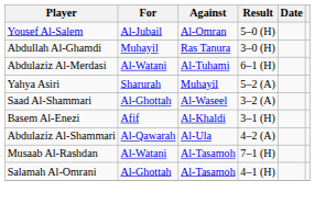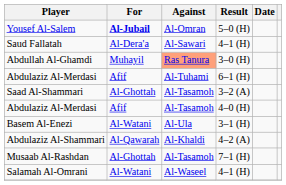Yousef Al-Salem | For: normal -> bold
+ row: Saud Fallatah | Al-Dera'a | Al-Sawari | 4–1 (H)
Abdullah Al-Ghamdi | Against: no background -> lightsalmon background
Abdulaziz Al-Merdasi / 6–1 (H) | For: Al-Watani -> Afif
- row: Yahya Asiri | Sharurah | Muhayil | 5–2 (A)
Saad Al-Shammari | Against: Al-Waseel -> Al-Tasamoh
+ row: Abdulaziz Al-Merdasi | Afif | Al-Tasamoh | 4–0 (H)
Basem Al-Enezi | For: Afif -> Al-Watani
Basem Al-Enezi | Against: Al-Khaldi -> Al-Ula
Abdulaziz Al-Shammari | Against: Al-Ula -> Al-Khaldi
Musaab Al-Rashdan | For: Al-Watani -> Al-Ghottah
Salamah Al-Omrani | For: Al-Ghottah -> Al-Watani
Salamah Al-Omrani | Against: Al-Tasamoh -> Al-Waseel
